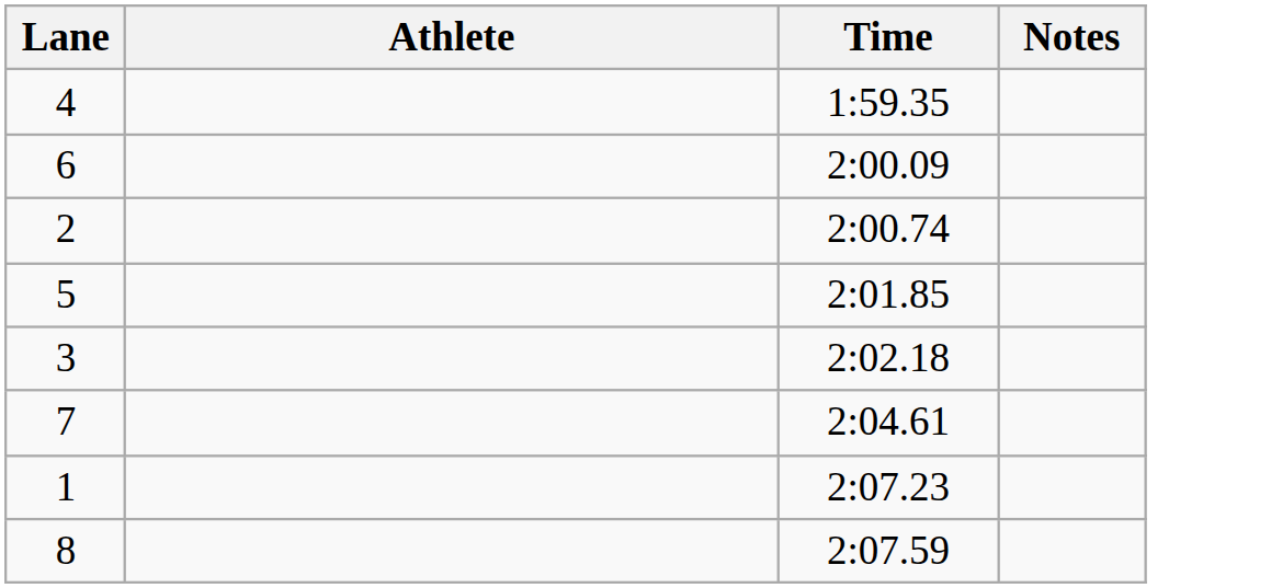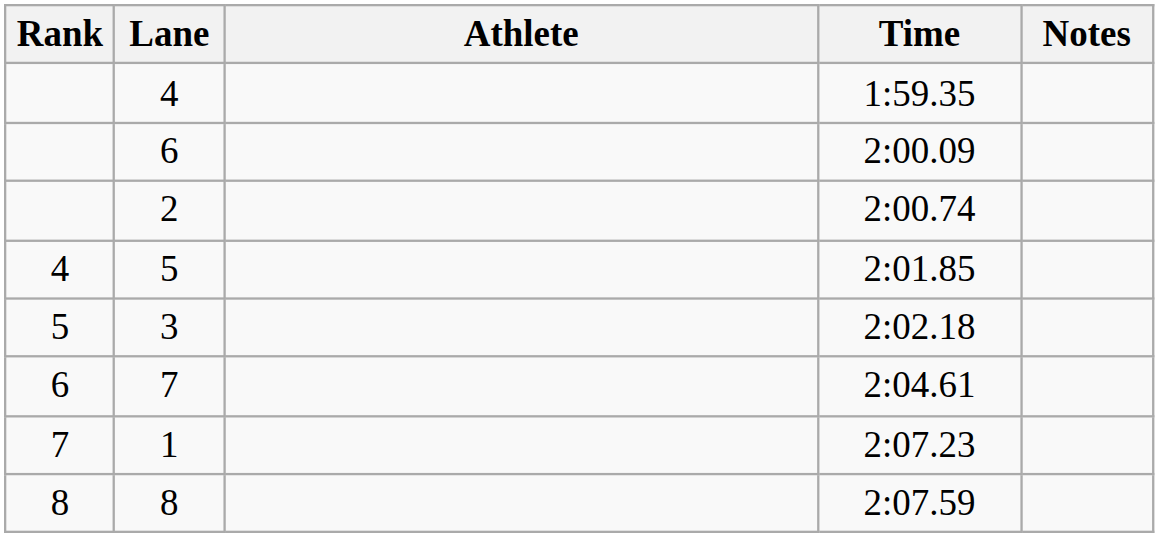+ column: Rank | 4 | 5 | 6 | 7 | 8
